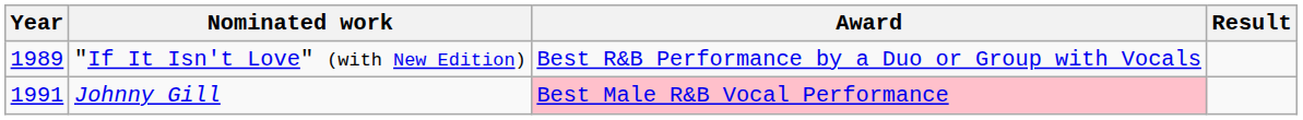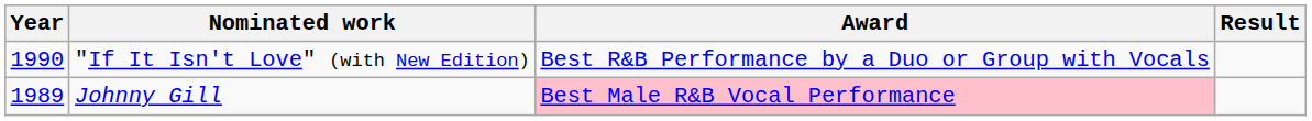"If It Isn't Love" (with New Edition) | Year: 1989 -> 1990
Johnny Gill | Year: 1991 -> 1989
